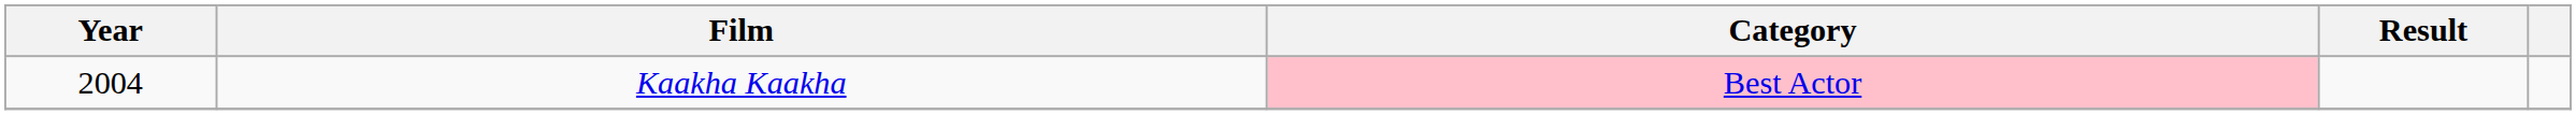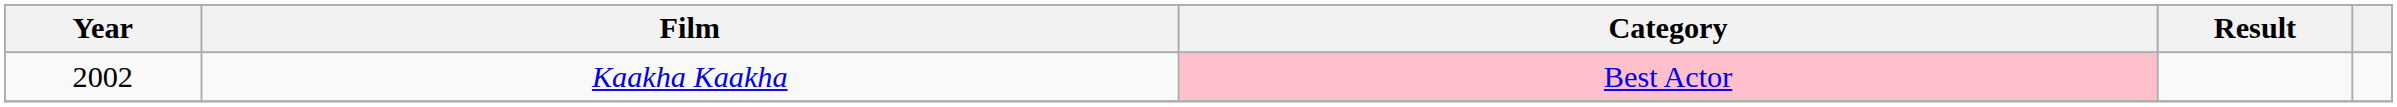Kaakha Kaakha | Year: 2004 -> 2002
